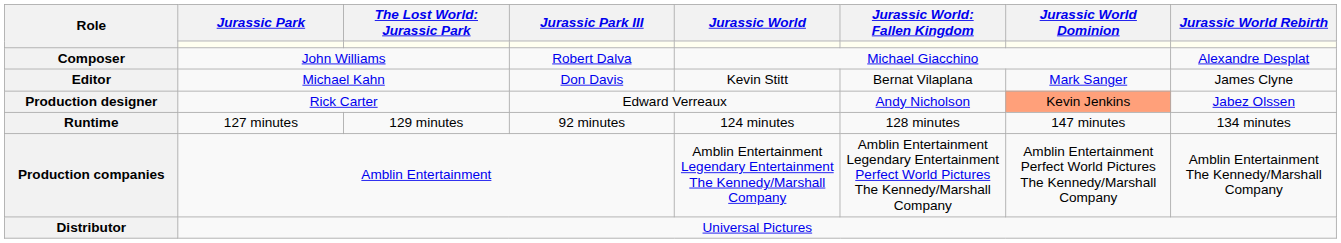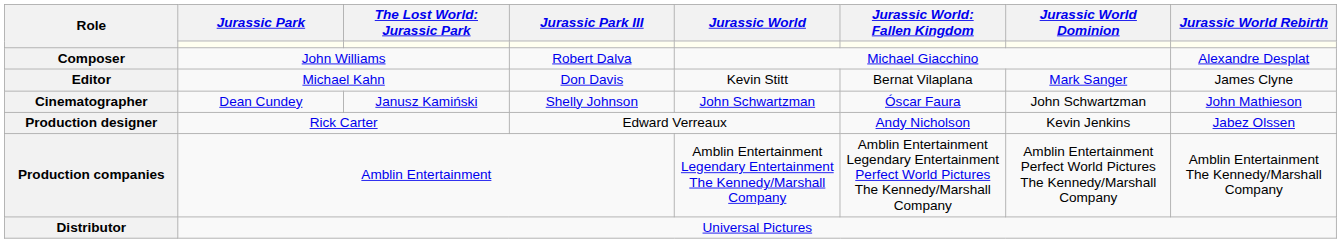+ row: Cinematographer | Dean Cundey | Janusz Kamiński | Shelly Johnson | John Schwartzman | Óscar Faura | John Schwartzman | John Mathieson
Production designer | Jurassic World Dominion: lightsalmon background -> no background
- row: Runtime | 127 minutes | 129 minutes | 92 minutes | 124 minutes | 128 minutes | 147 minutes | 134 minutes
